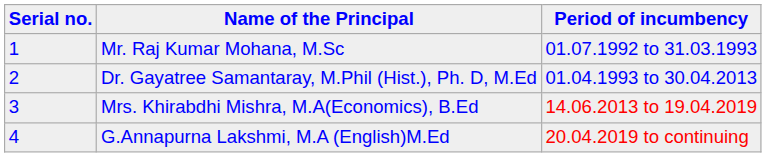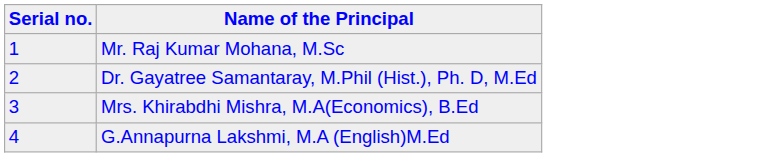- column: Period of incumbency | 01.07.1992 to 31.03.1993 | 01.04.1993 to 30.04.2013 | 14.06.2013 to 19.04.2019 | 20.04.2019 to continuing
